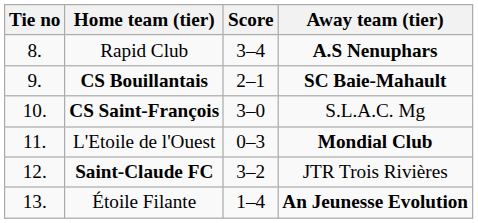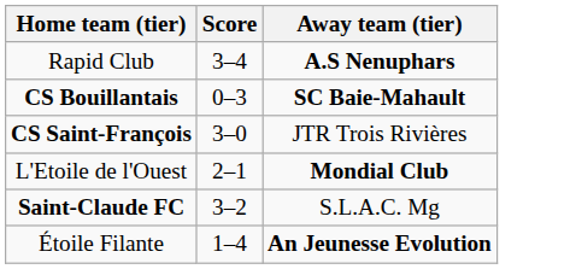- column: Tie no | 8. | 9. | 10. | 11. | 12. | 13.
CS Bouillantais | Score: 2–1 -> 0–3
CS Saint-François | Away team (tier): S.L.A.C. Mg -> JTR Trois Rivières
L'Etoile de l'Ouest | Score: 0–3 -> 2–1
Saint-Claude FC | Away team (tier): JTR Trois Rivières -> S.L.A.C. Mg
